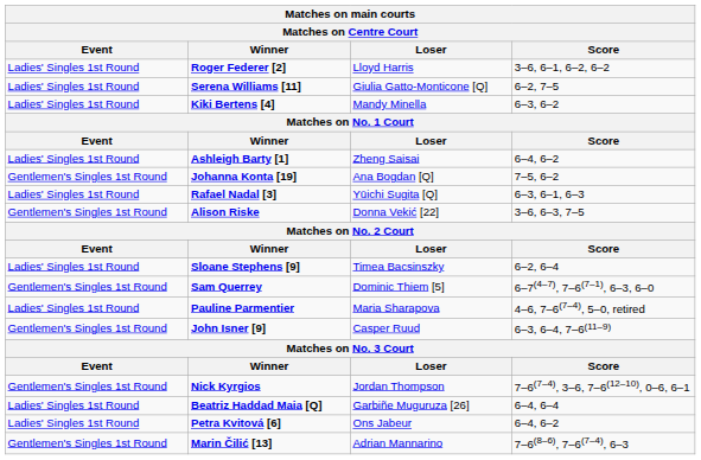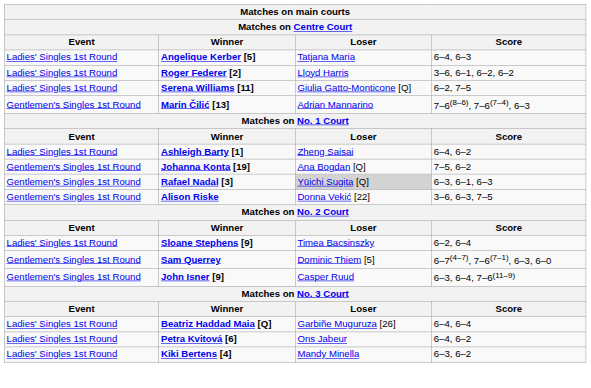+ row: Ladies' Singles 1st Round | Angelique Kerber [5] | Tatjana Maria | 6–4, 6–3
rows swapped: Kiki Bertens [4] <-> Marin Čilić [13]
Rafael Nadal [3] | Event: Ladies' Singles 1st Round -> Gentlemen's Singles 1st Round
Rafael Nadal [3] | Loser: no background -> lightgrey background
- row: Ladies' Singles 1st Round | Pauline Parmentier | Maria Sharapova | 4–6, 7–6(7–4), 5–0, retired
- row: Gentlemen's Singles 1st Round | Nick Kyrgios | Jordan Thompson | 7–6(7–4), 3–6, 7–6(12–10), 0–6, 6–1
